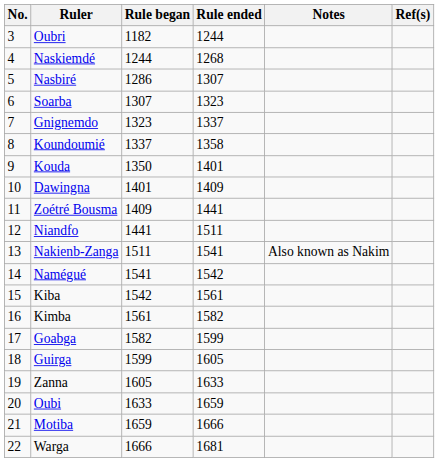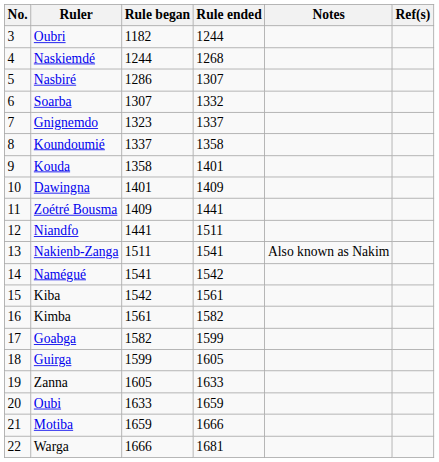Soarba | Rule ended: 1323 -> 1332
Kouda | Rule began: 1350 -> 1358
